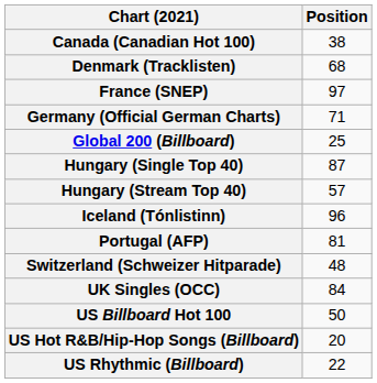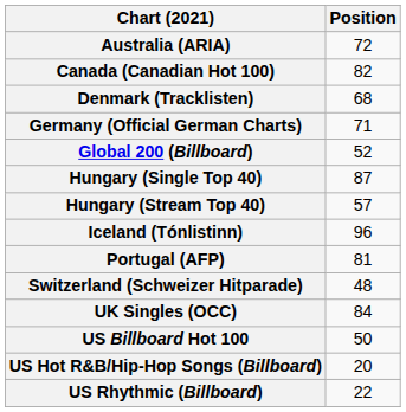+ row: Australia (ARIA) | 72
Canada (Canadian Hot 100) | Position: 38 -> 82
- row: France (SNEP) | 97
Global 200 (Billboard) | Position: 25 -> 52
